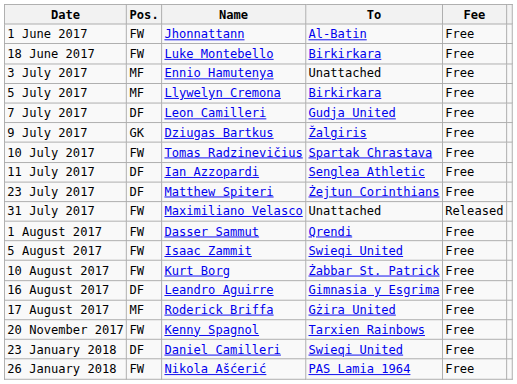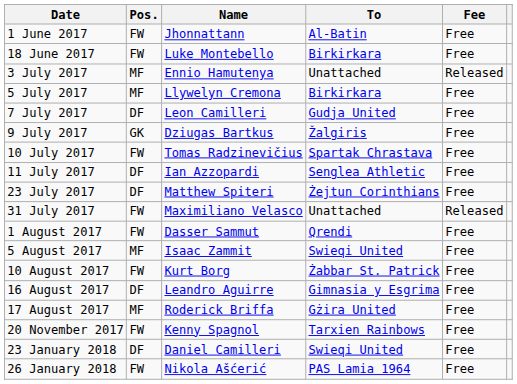3 July 2017 | Fee: Free -> Released
5 August 2017 | Pos.: FW -> MF
